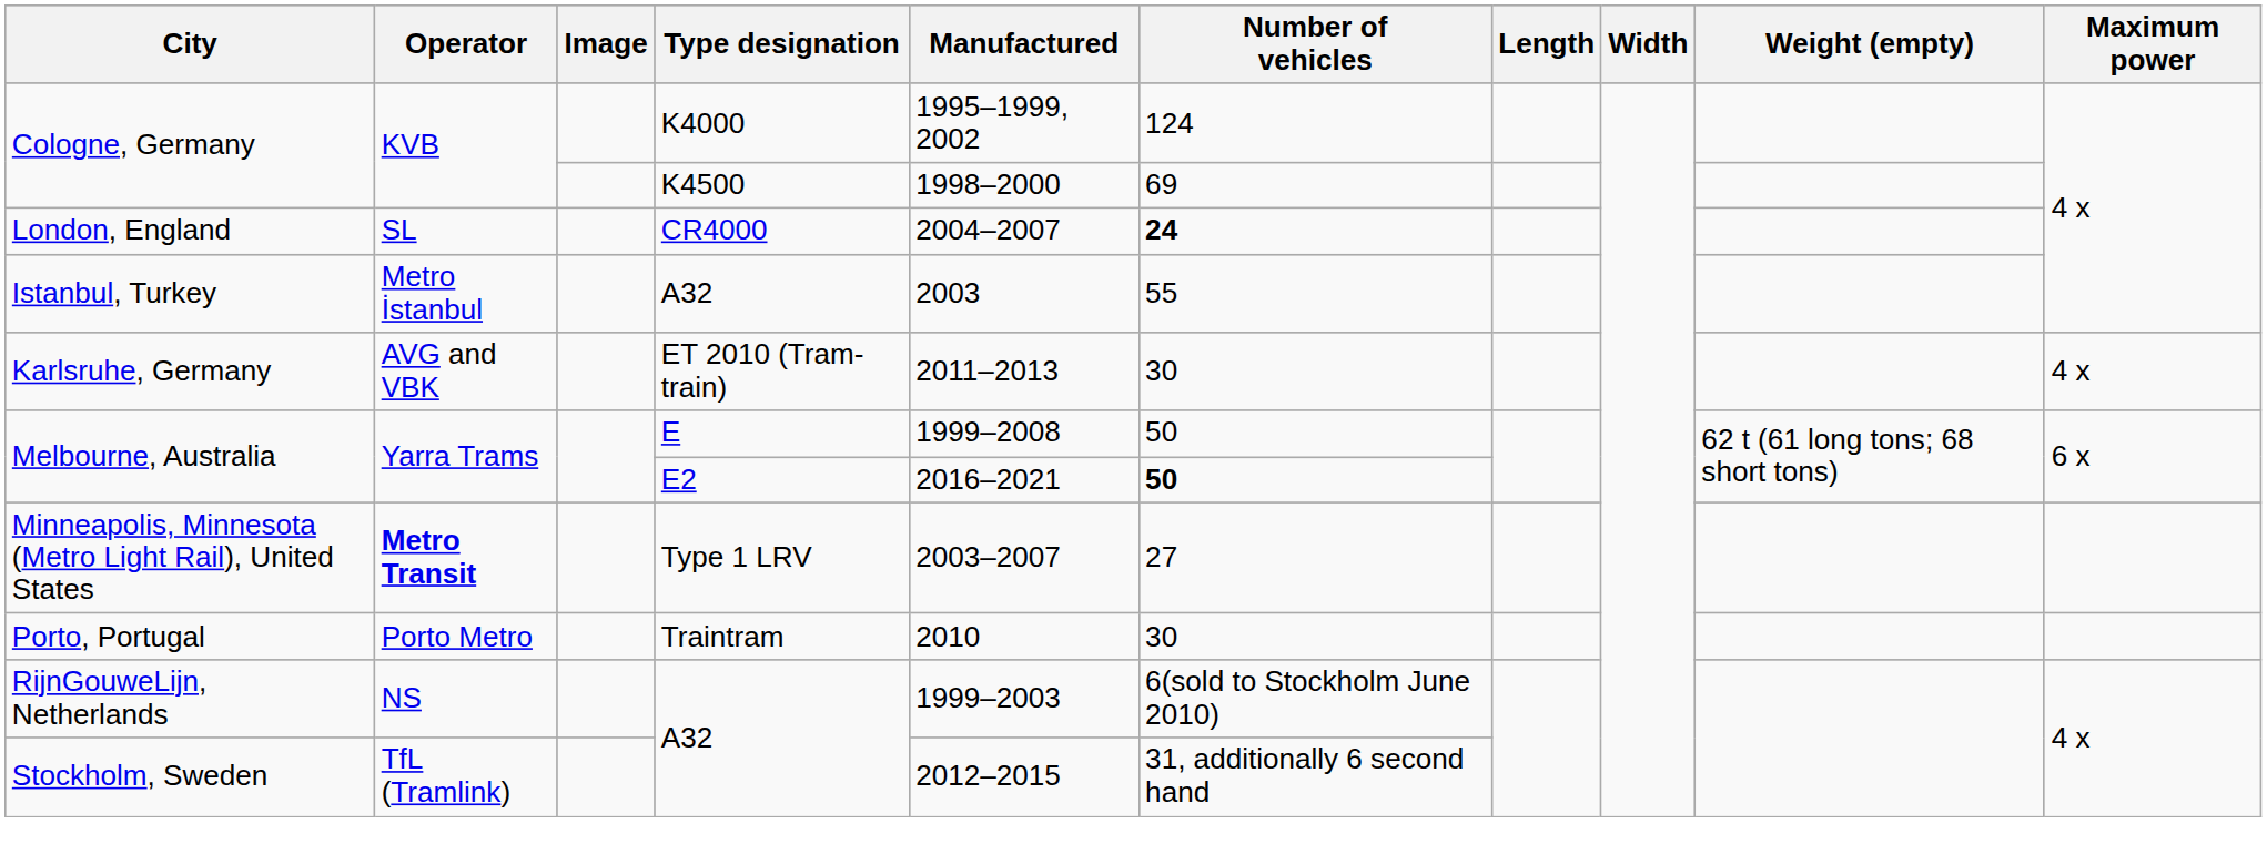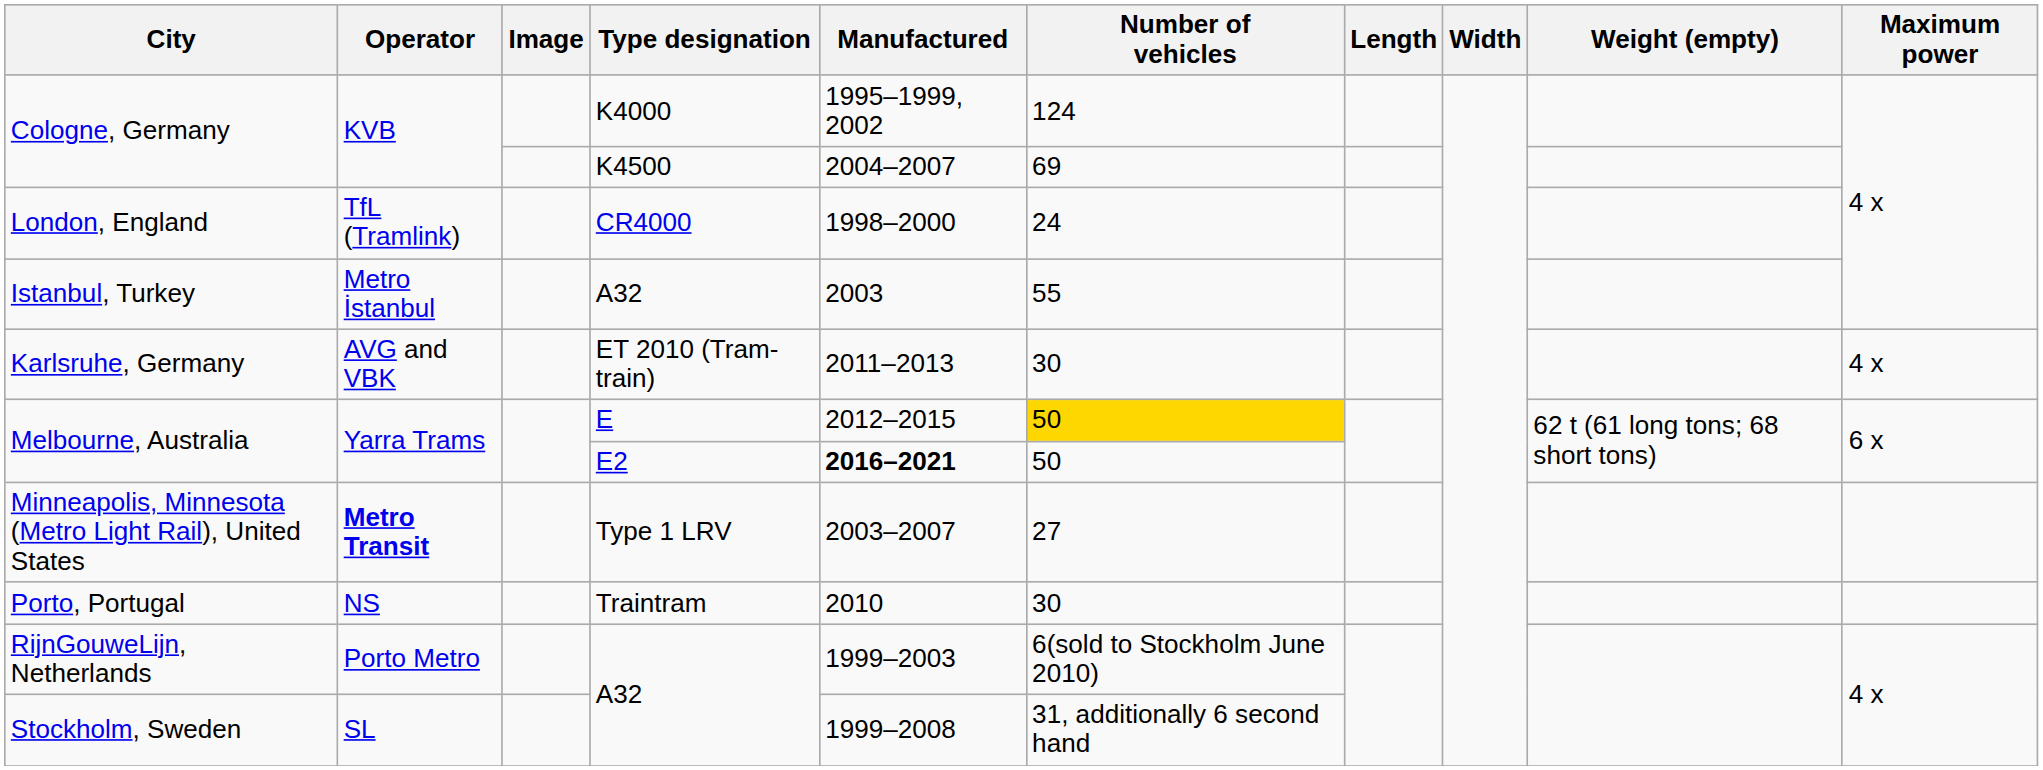Cologne, Germany / K4500 | Manufactured: 1998–2000 -> 2004–2007
London, England | Operator: SL -> TfL (Tramlink)
London, England | Manufactured: 2004–2007 -> 1998–2000
London, England | Number of vehicles: bold -> normal
Melbourne, Australia / E | Manufactured: 1999–2008 -> 2012–2015
Melbourne, Australia / E | Number of vehicles: no background -> gold background
Melbourne, Australia / E2 | Manufactured: normal -> bold
Melbourne, Australia / E2 | Number of vehicles: bold -> normal
Porto, Portugal | Operator: Porto Metro -> NS
RijnGouweLijn, Netherlands | Operator: NS -> Porto Metro
Stockholm, Sweden | Operator: TfL (Tramlink) -> SL
Stockholm, Sweden | Manufactured: 2012–2015 -> 1999–2008
